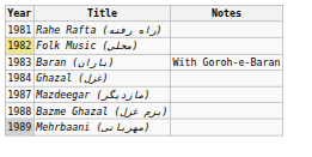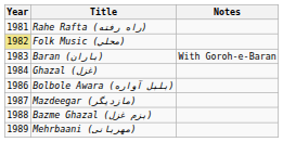+ row: 1986 | Bolbole Awara (بلبل آواره)
Mehrbaani (مهربانی) | Year: lightgrey background -> no background
